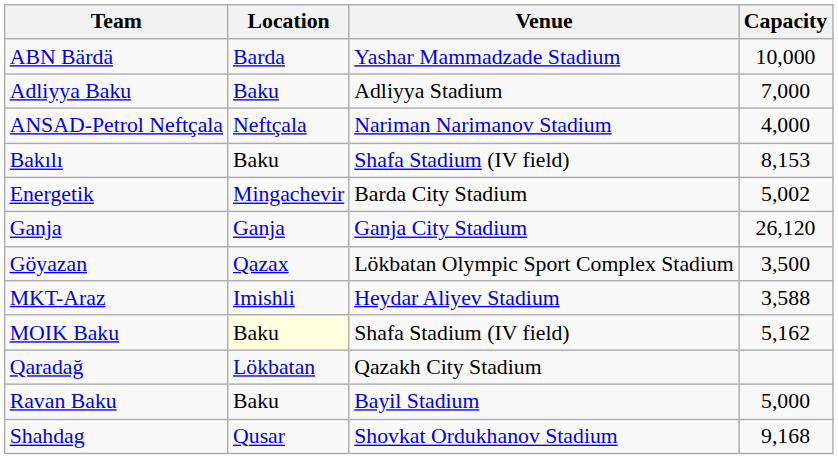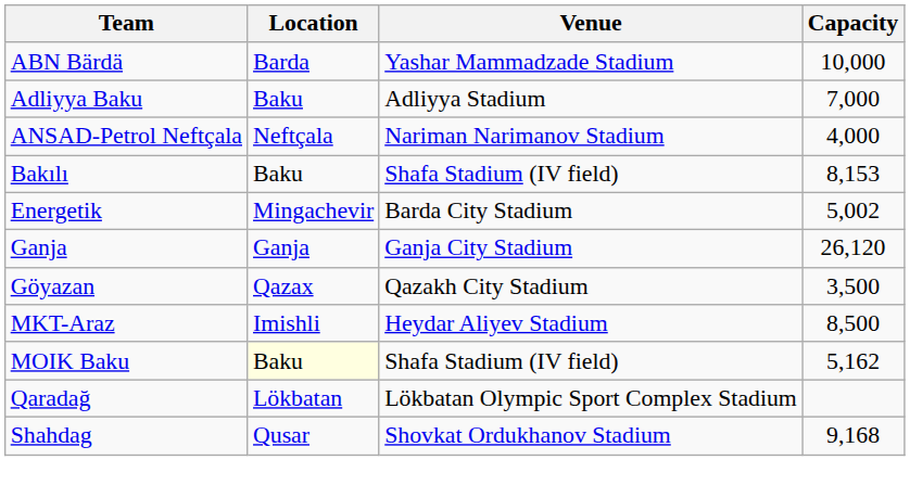Göyazan | Venue: Lökbatan Olympic Sport Complex Stadium -> Qazakh City Stadium
MKT-Araz | Capacity: 3,588 -> 8,500
Qaradağ | Venue: Qazakh City Stadium -> Lökbatan Olympic Sport Complex Stadium
- row: Ravan Baku | Baku | Bayil Stadium | 5,000
